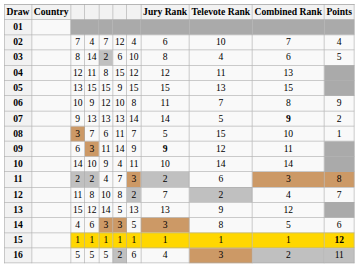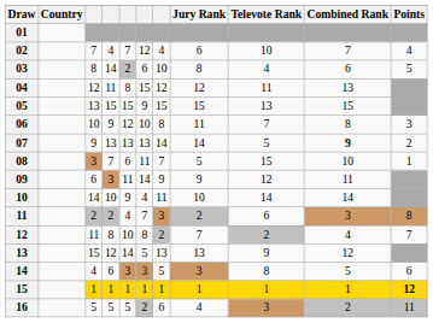06 | Points: 9 -> 3
09 | Jury Rank: bold -> normal
